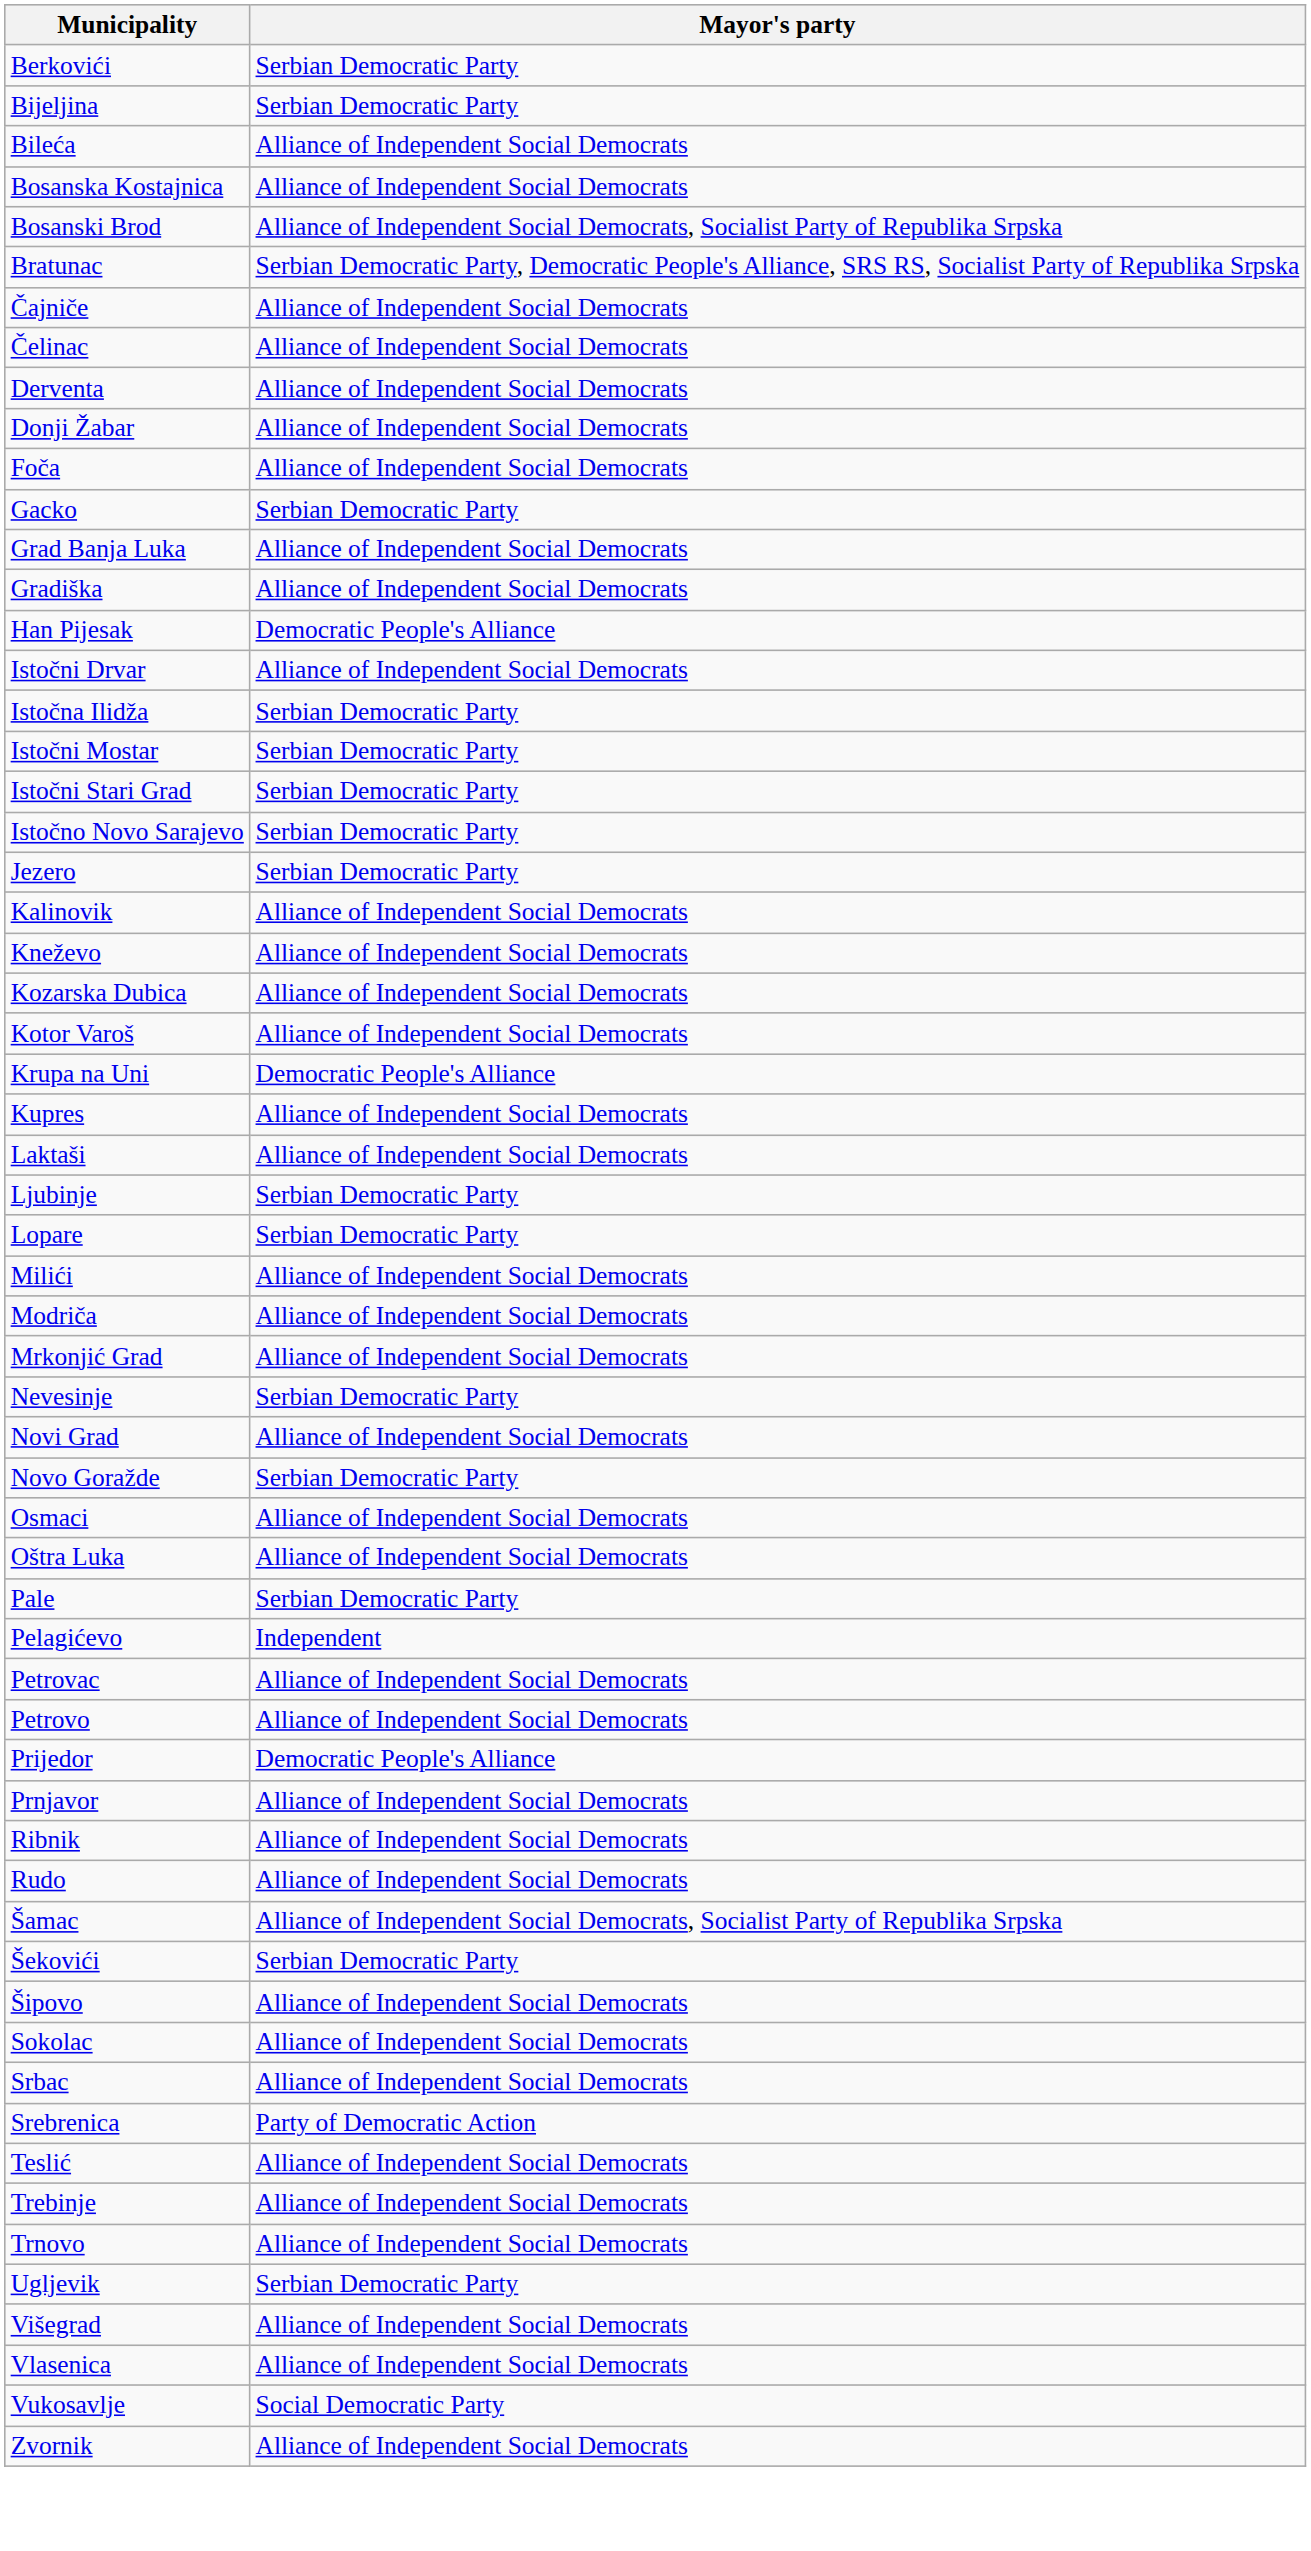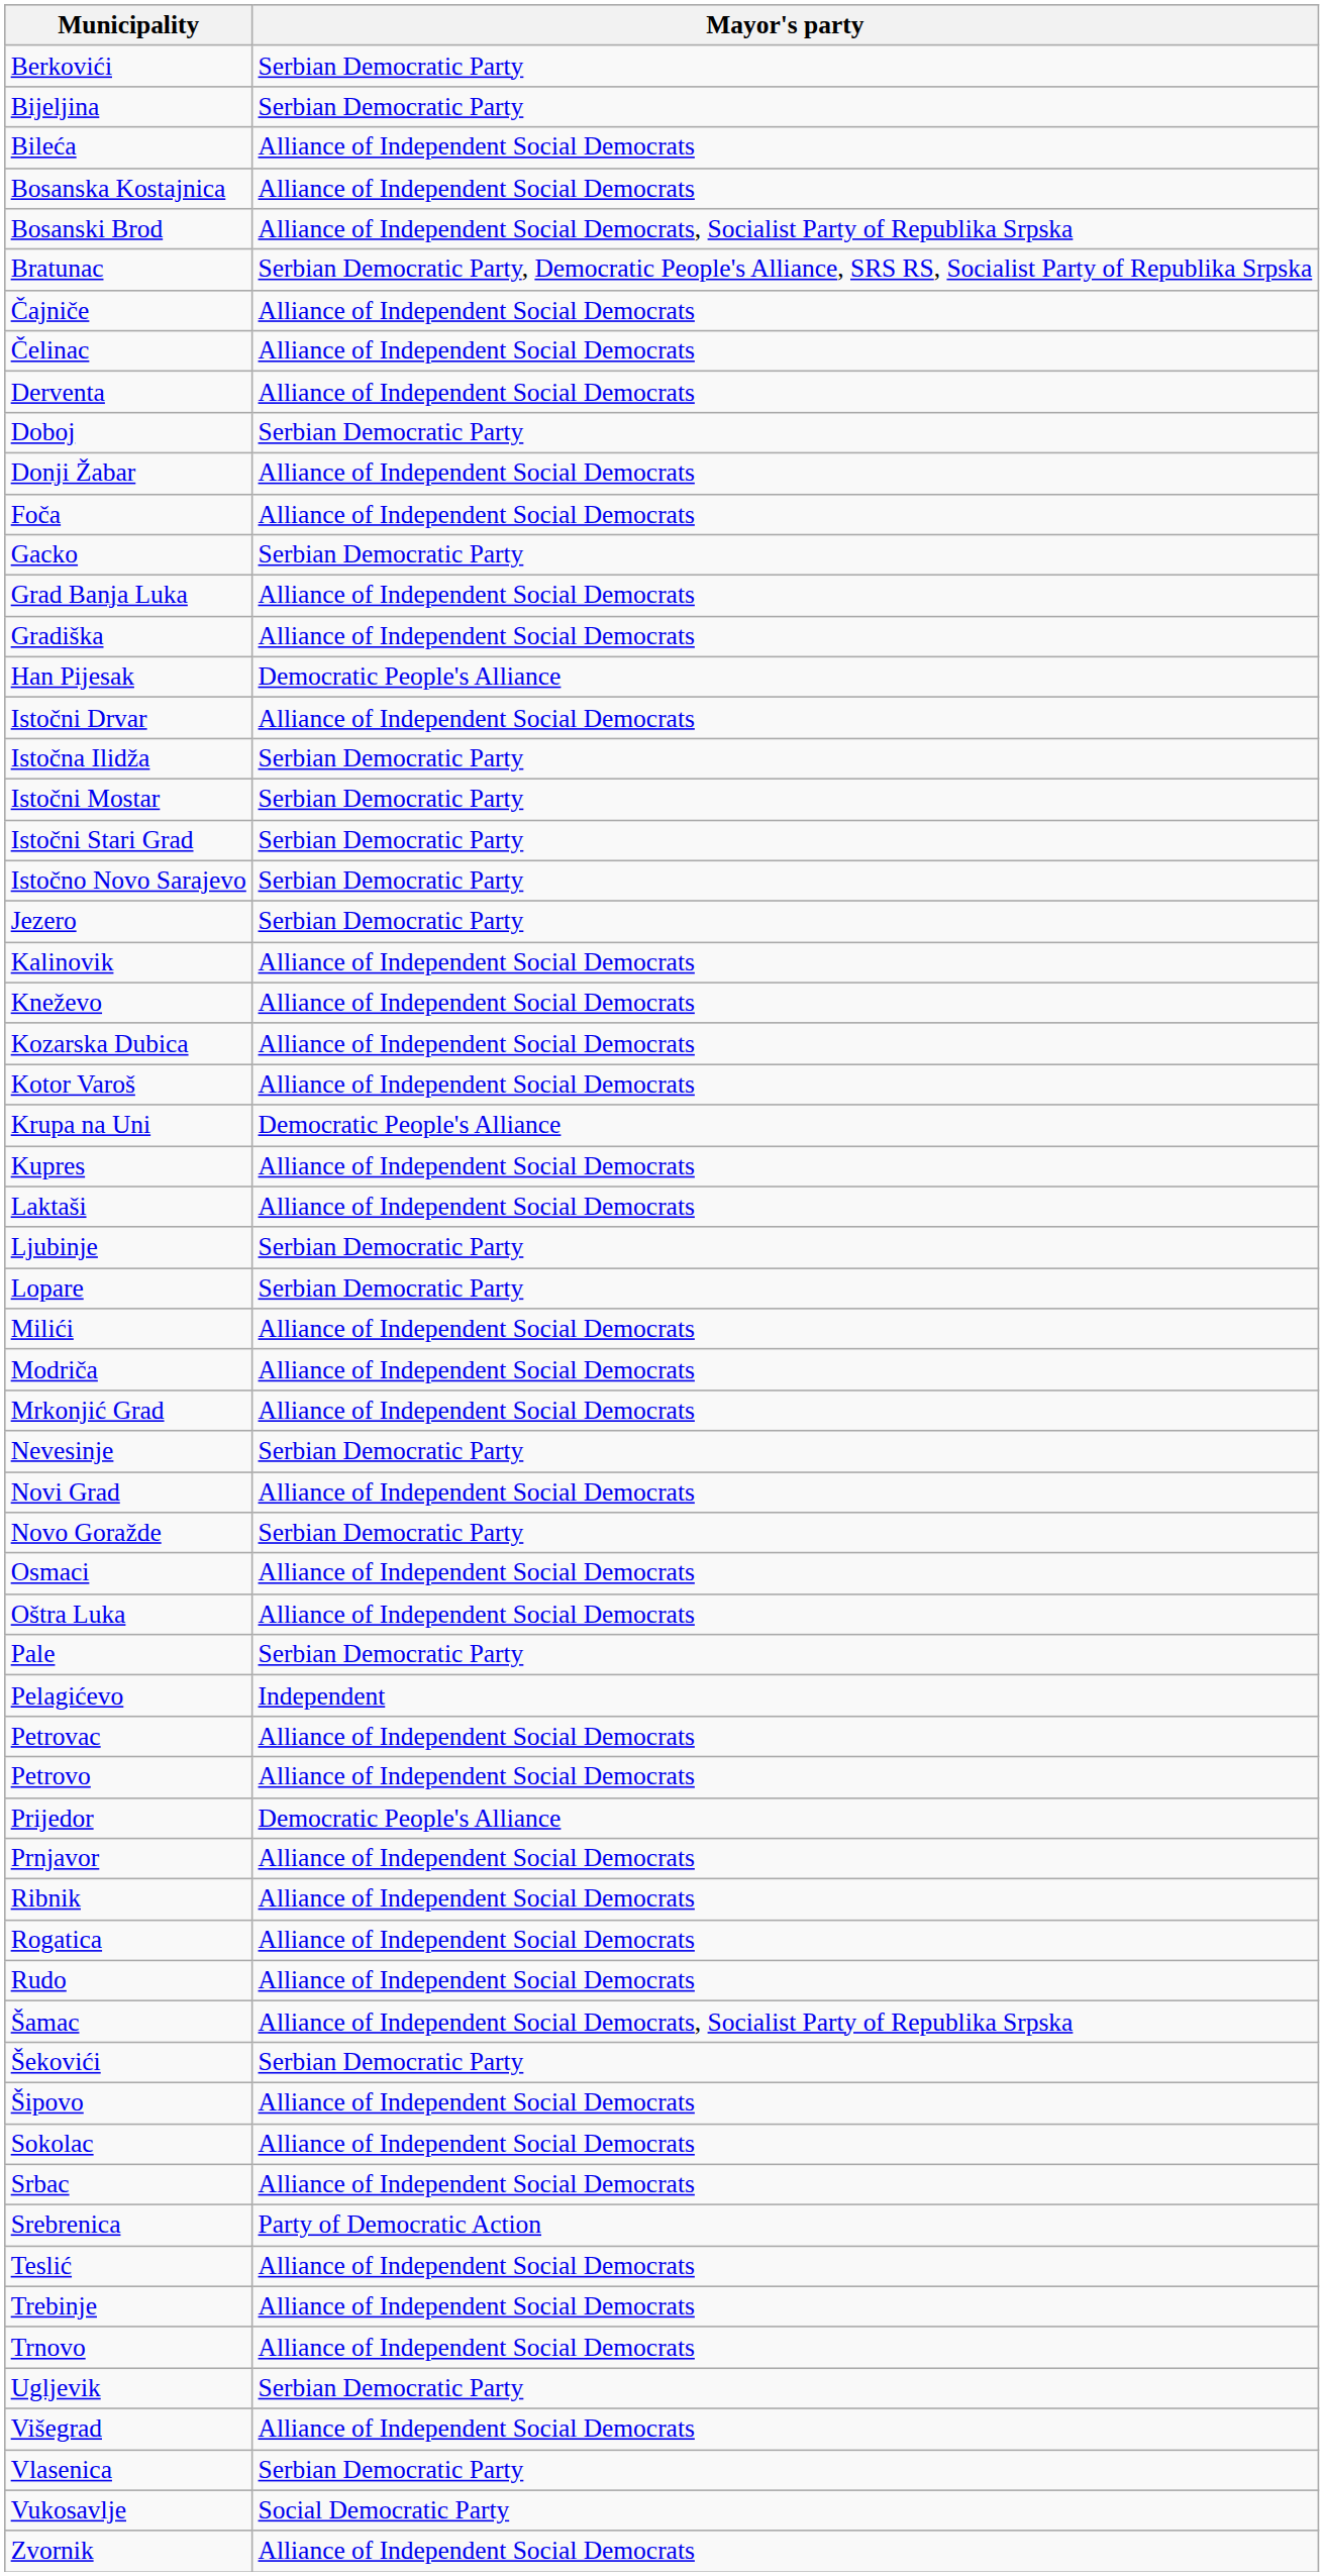+ row: Doboj | Serbian Democratic Party
+ row: Rogatica | Alliance of Independent Social Democrats
Vlasenica | Mayor's party: Alliance of Independent Social Democrats -> Serbian Democratic Party
